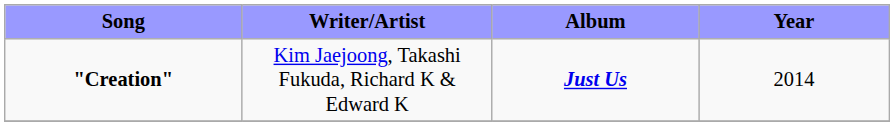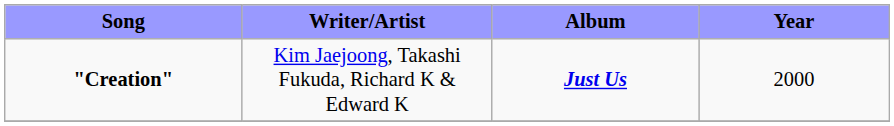"Creation" | Year: 2014 -> 2000
